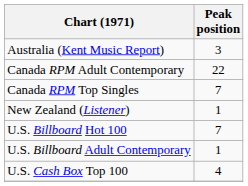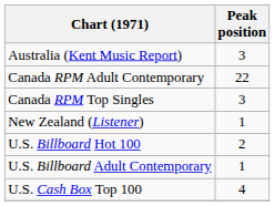Canada RPM Top Singles | Peak position: 7 -> 3
U.S. Billboard Hot 100 | Peak position: 7 -> 2
